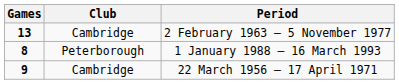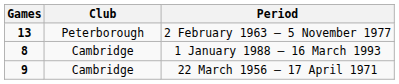2 February 1963 – 5 November 1977 | Club: Cambridge -> Peterborough
1 January 1988 – 16 March 1993 | Club: Peterborough -> Cambridge
